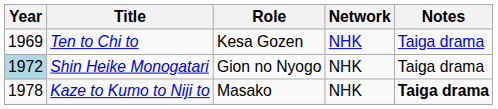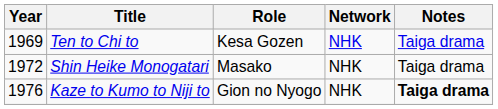Shin Heike Monogatari | Year: lightblue background -> no background
Shin Heike Monogatari | Role: Gion no Nyogo -> Masako
Kaze to Kumo to Niji to | Year: 1978 -> 1976
Kaze to Kumo to Niji to | Role: Masako -> Gion no Nyogo
